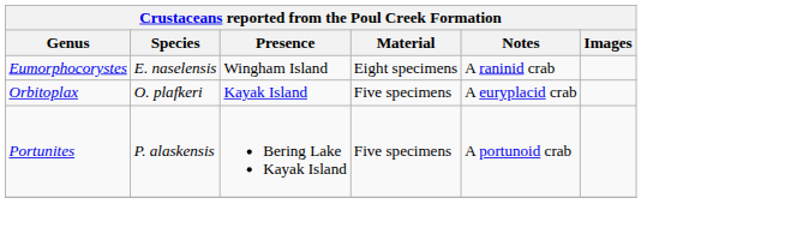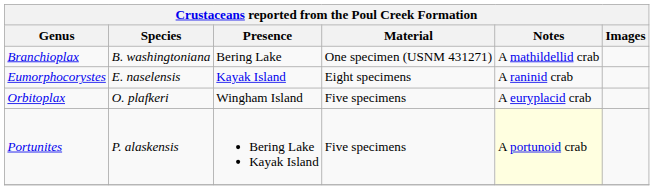+ row: Branchioplax | B. washingtoniana | Bering Lake | One specimen (USNM 431271) | A mathildellid crab
Eumorphocorystes | Presence: Wingham Island -> Kayak Island
Orbitoplax | Presence: Kayak Island -> Wingham Island
Portunites | Notes: no background -> lightyellow background
